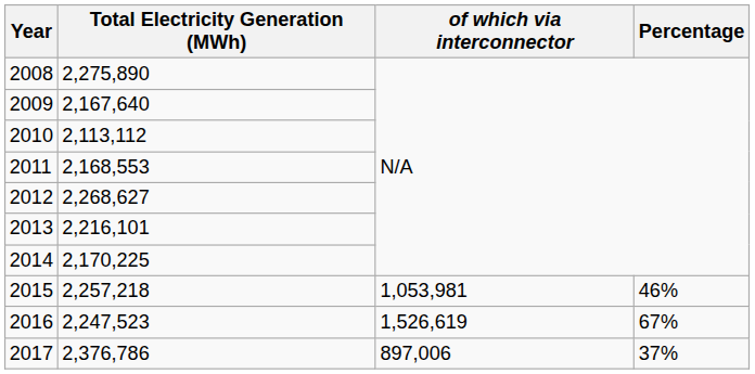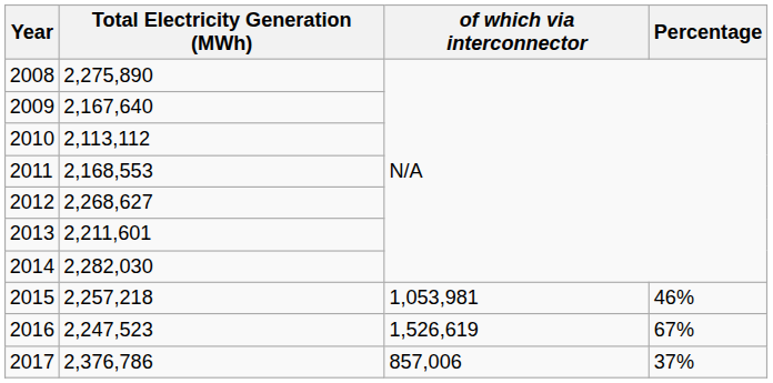2013 | Total Electricity Generation (MWh): 2,216,101 -> 2,211,601
2014 | Total Electricity Generation (MWh): 2,170,225 -> 2,282,030
2017 | of which via interconnector: 897,006 -> 857,006
